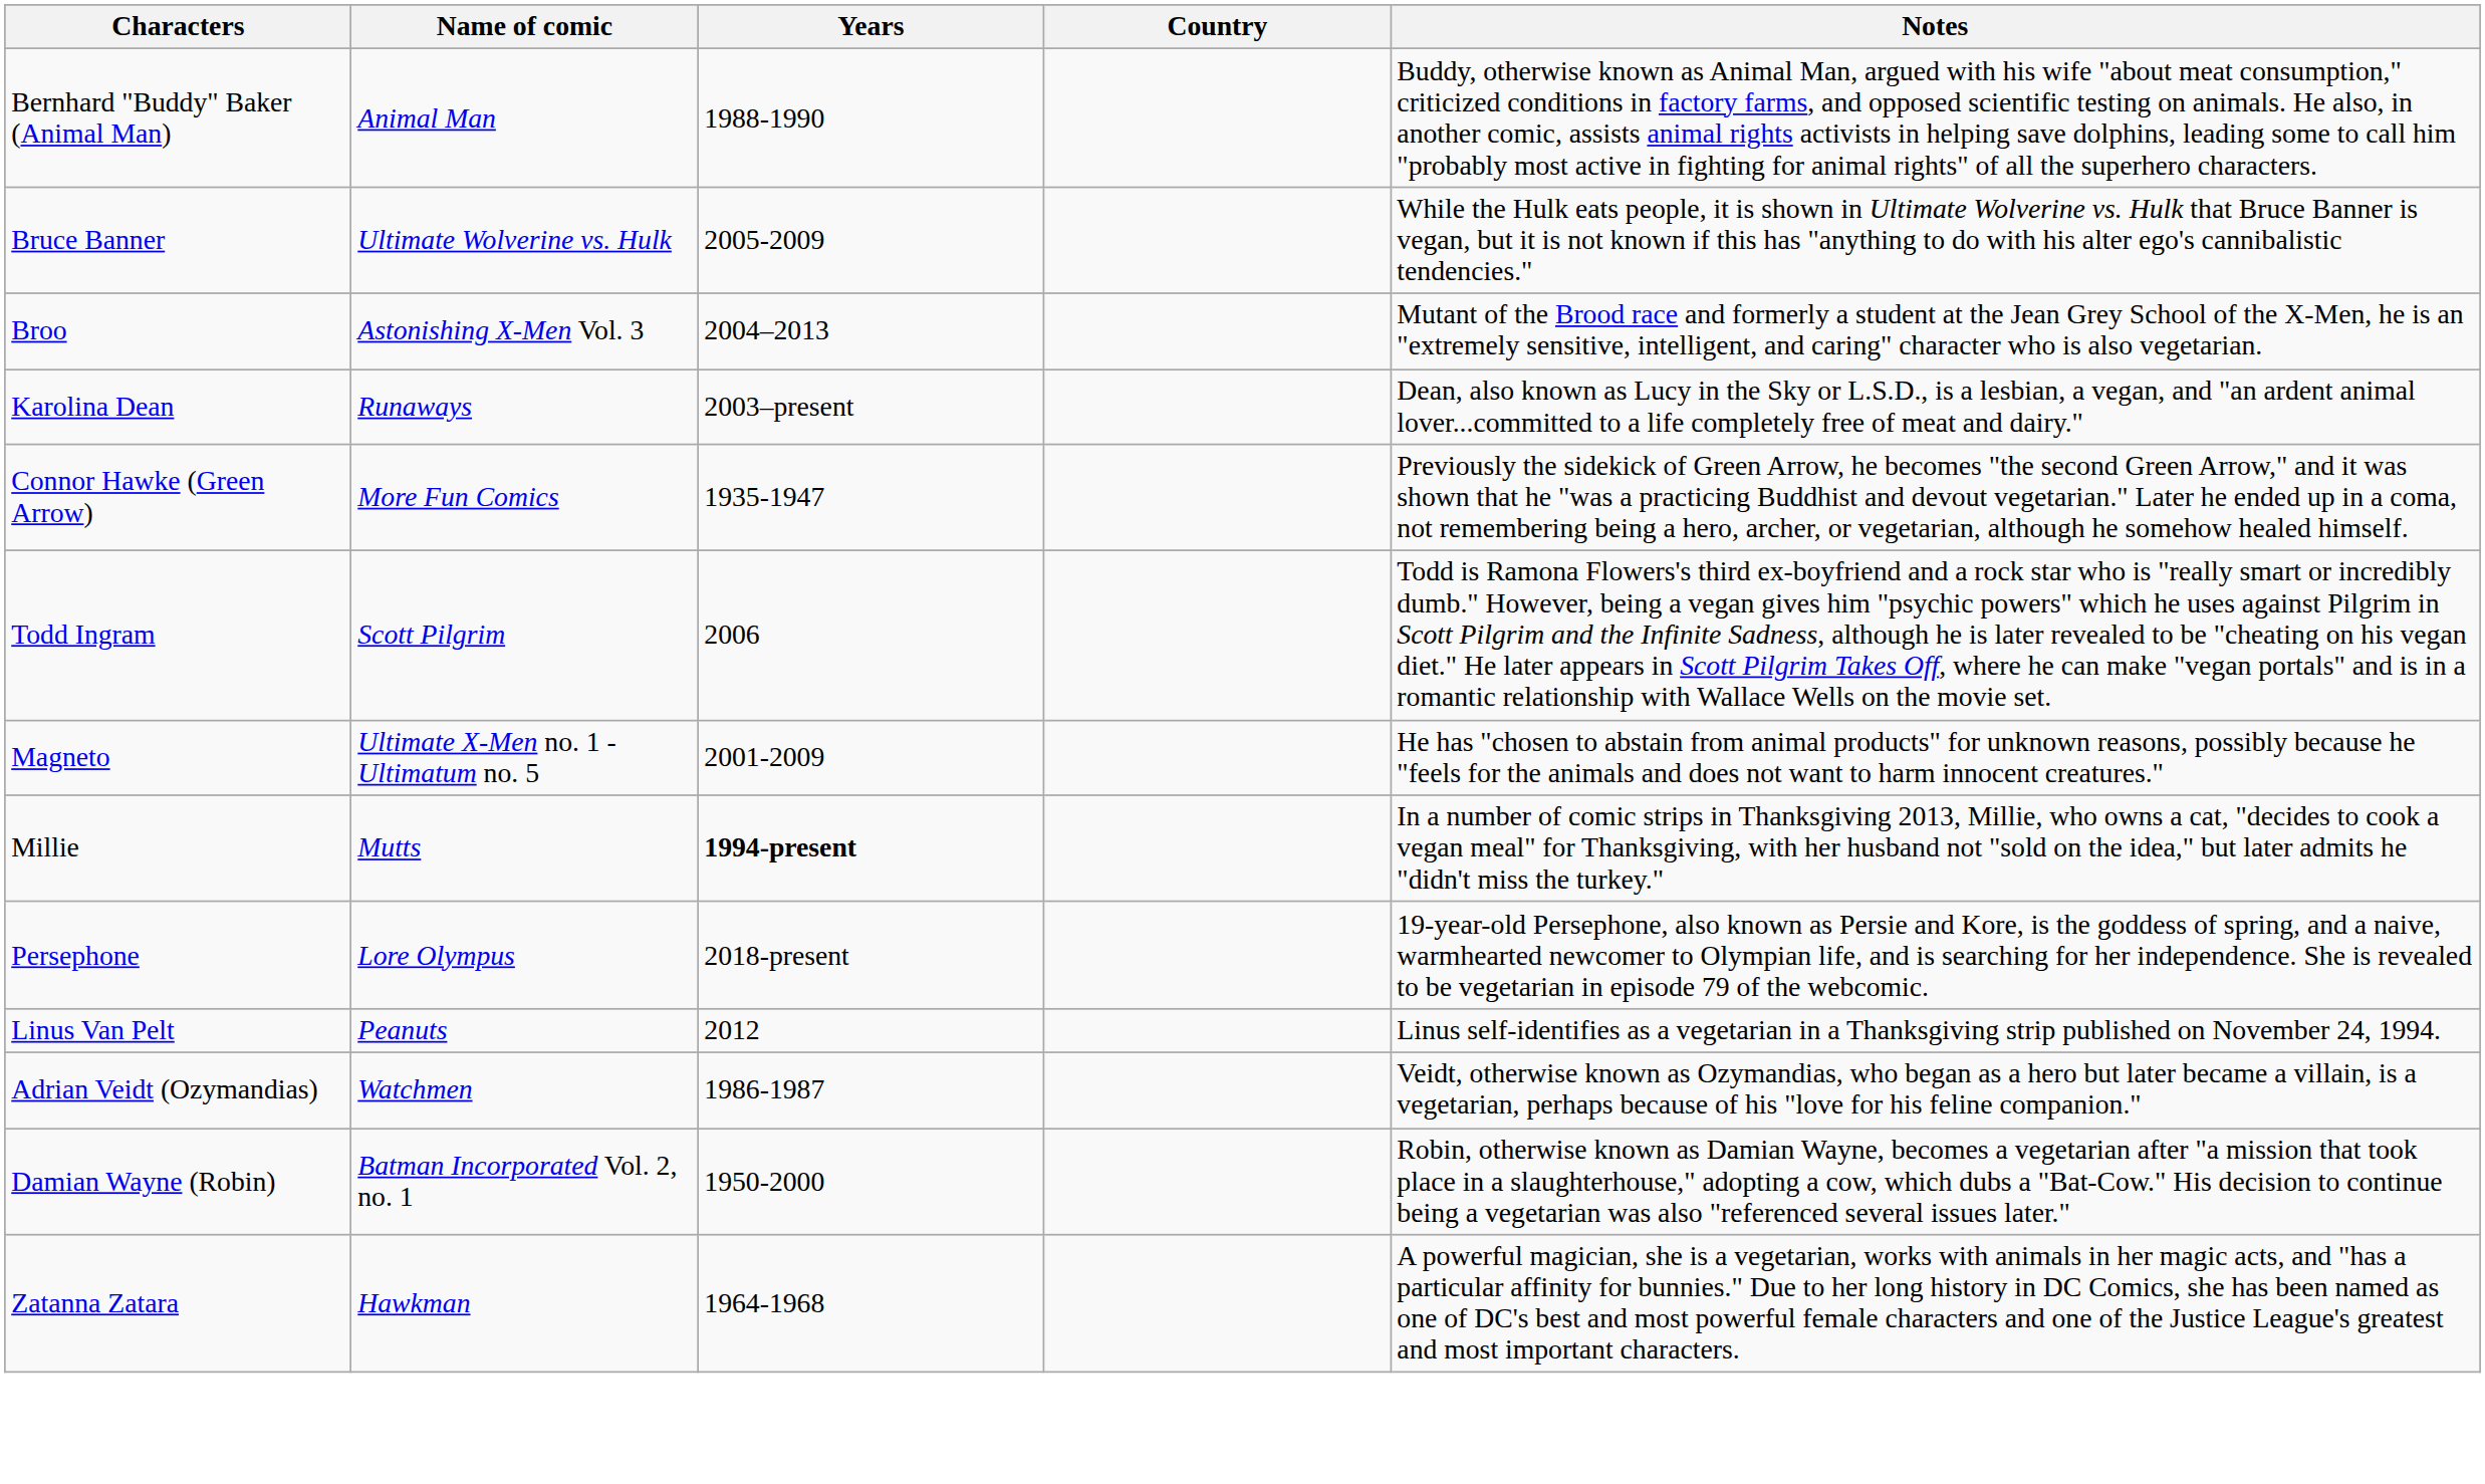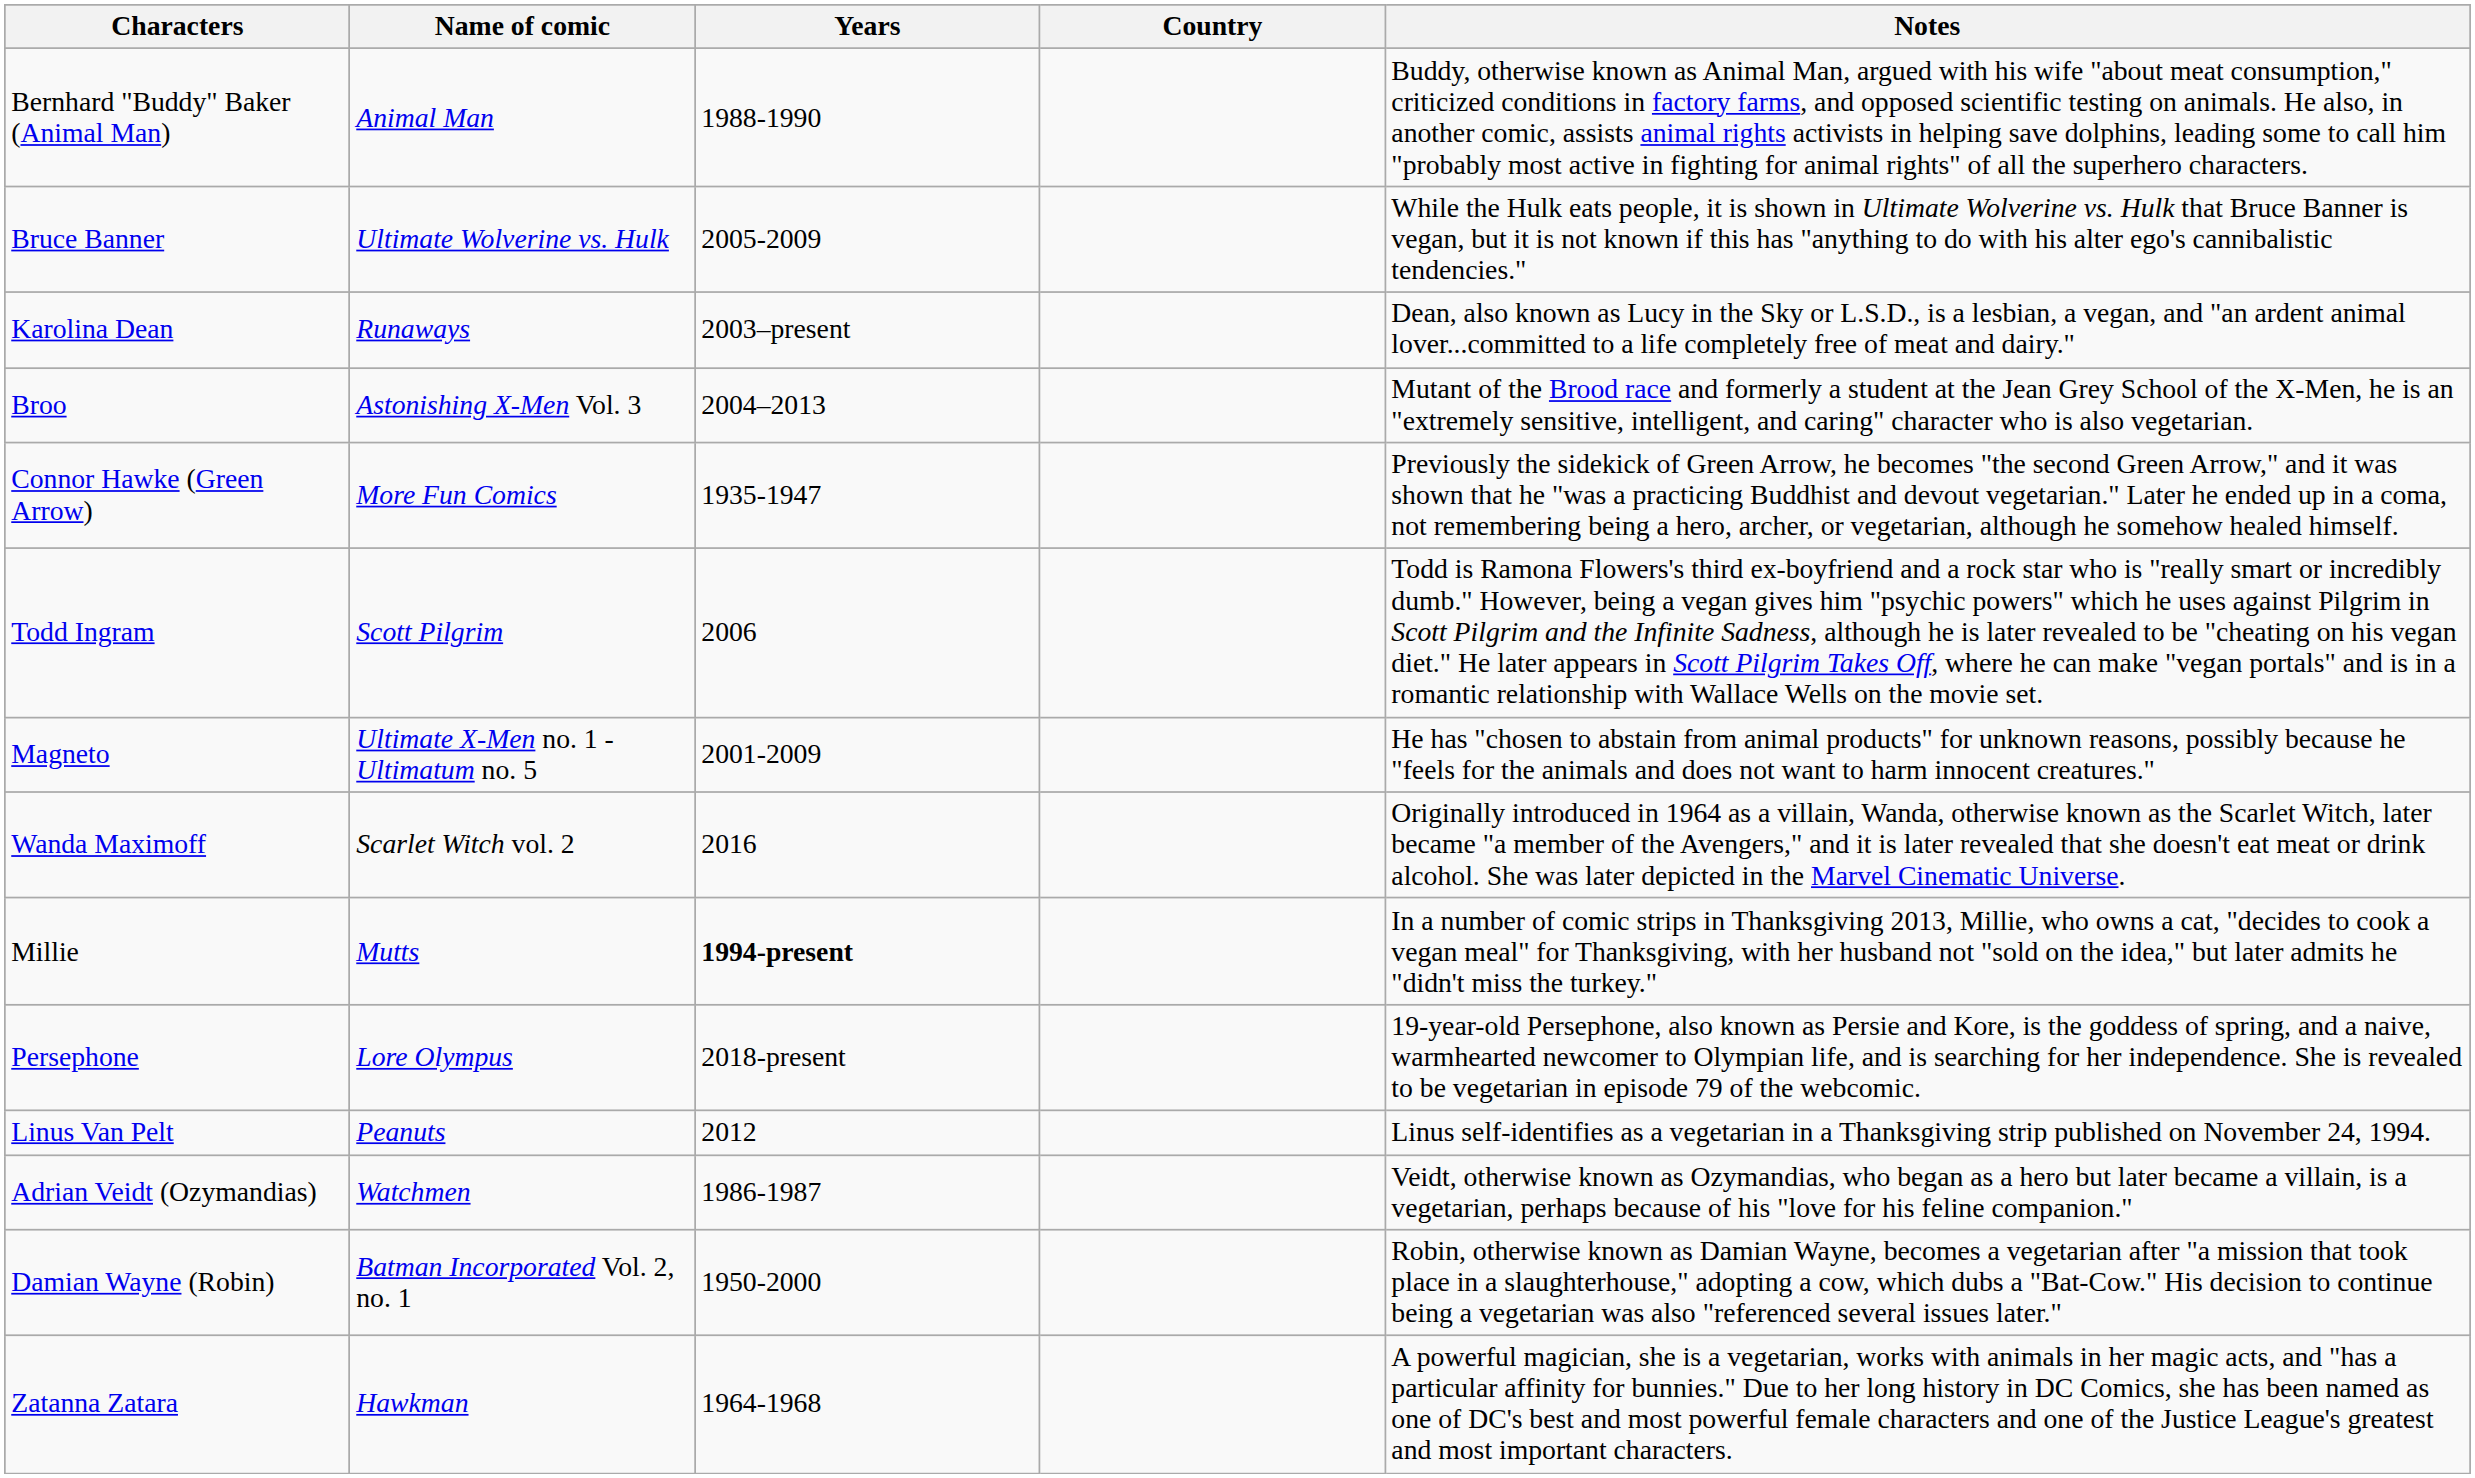rows swapped: Broo <-> Karolina Dean
+ row: Wanda Maximoff | Scarlet Witch vol. 2 | 2016 | Originally introduced in 1964 as a villain, Wanda, otherwise known as the Scarlet Witch, later became "a member of the Avengers," and it is later revealed that she doesn't eat meat or drink alcohol. She was later depicted in the Marvel Cinematic Universe.
